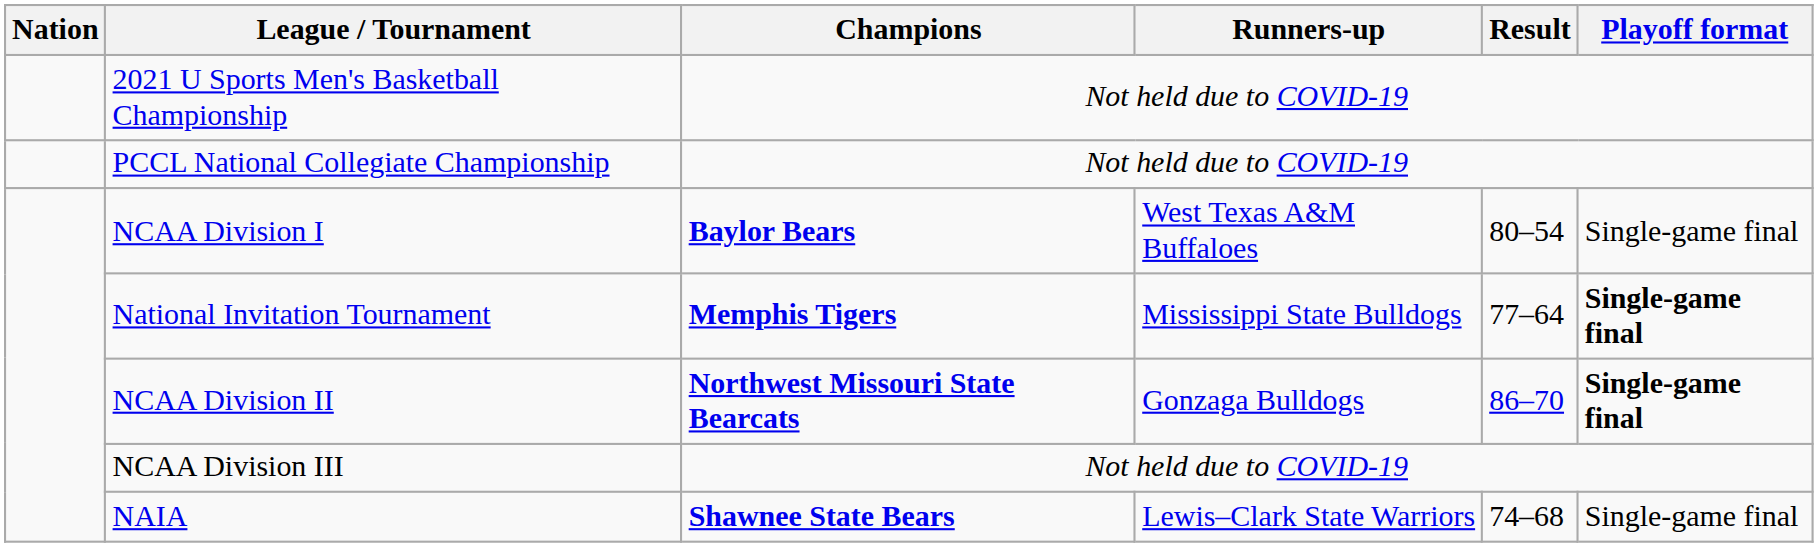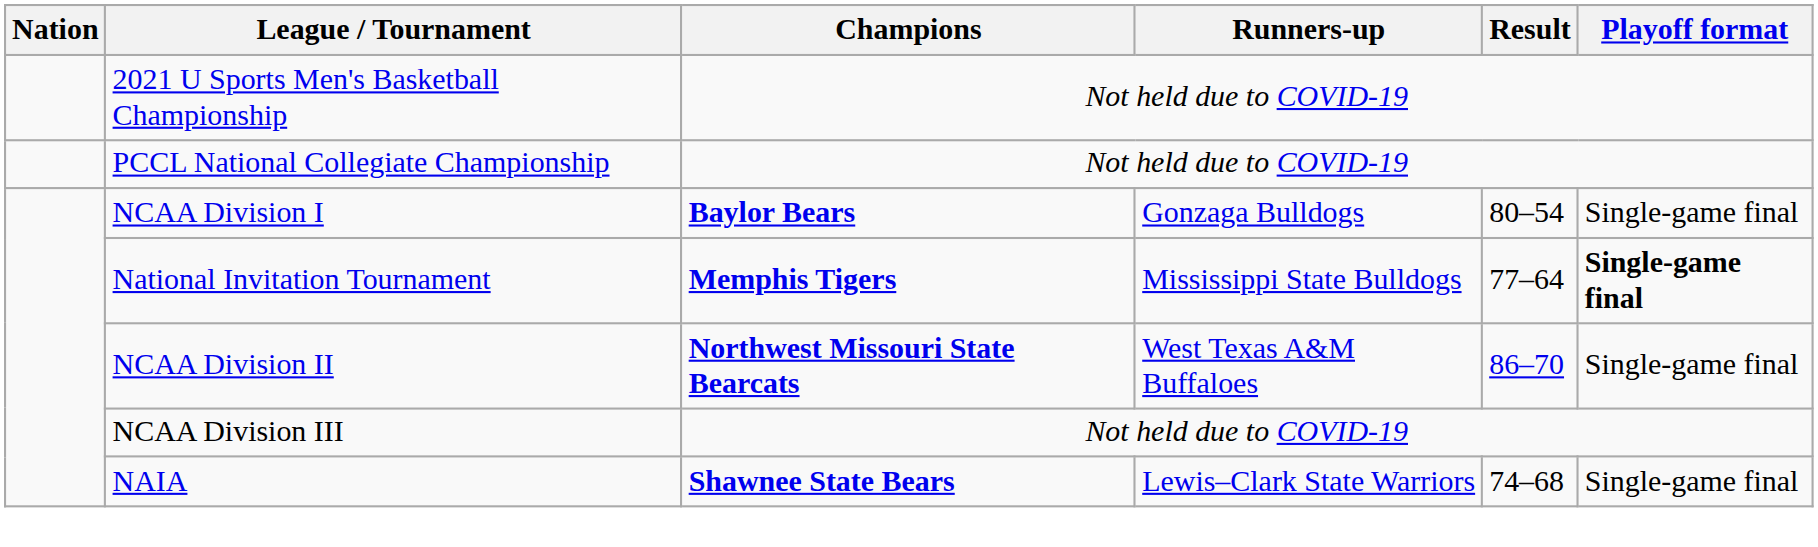NCAA Division I | Runners-up: West Texas A&M Buffaloes -> Gonzaga Bulldogs
NCAA Division II | Runners-up: Gonzaga Bulldogs -> West Texas A&M Buffaloes
NCAA Division II | Playoff format: bold -> normal
